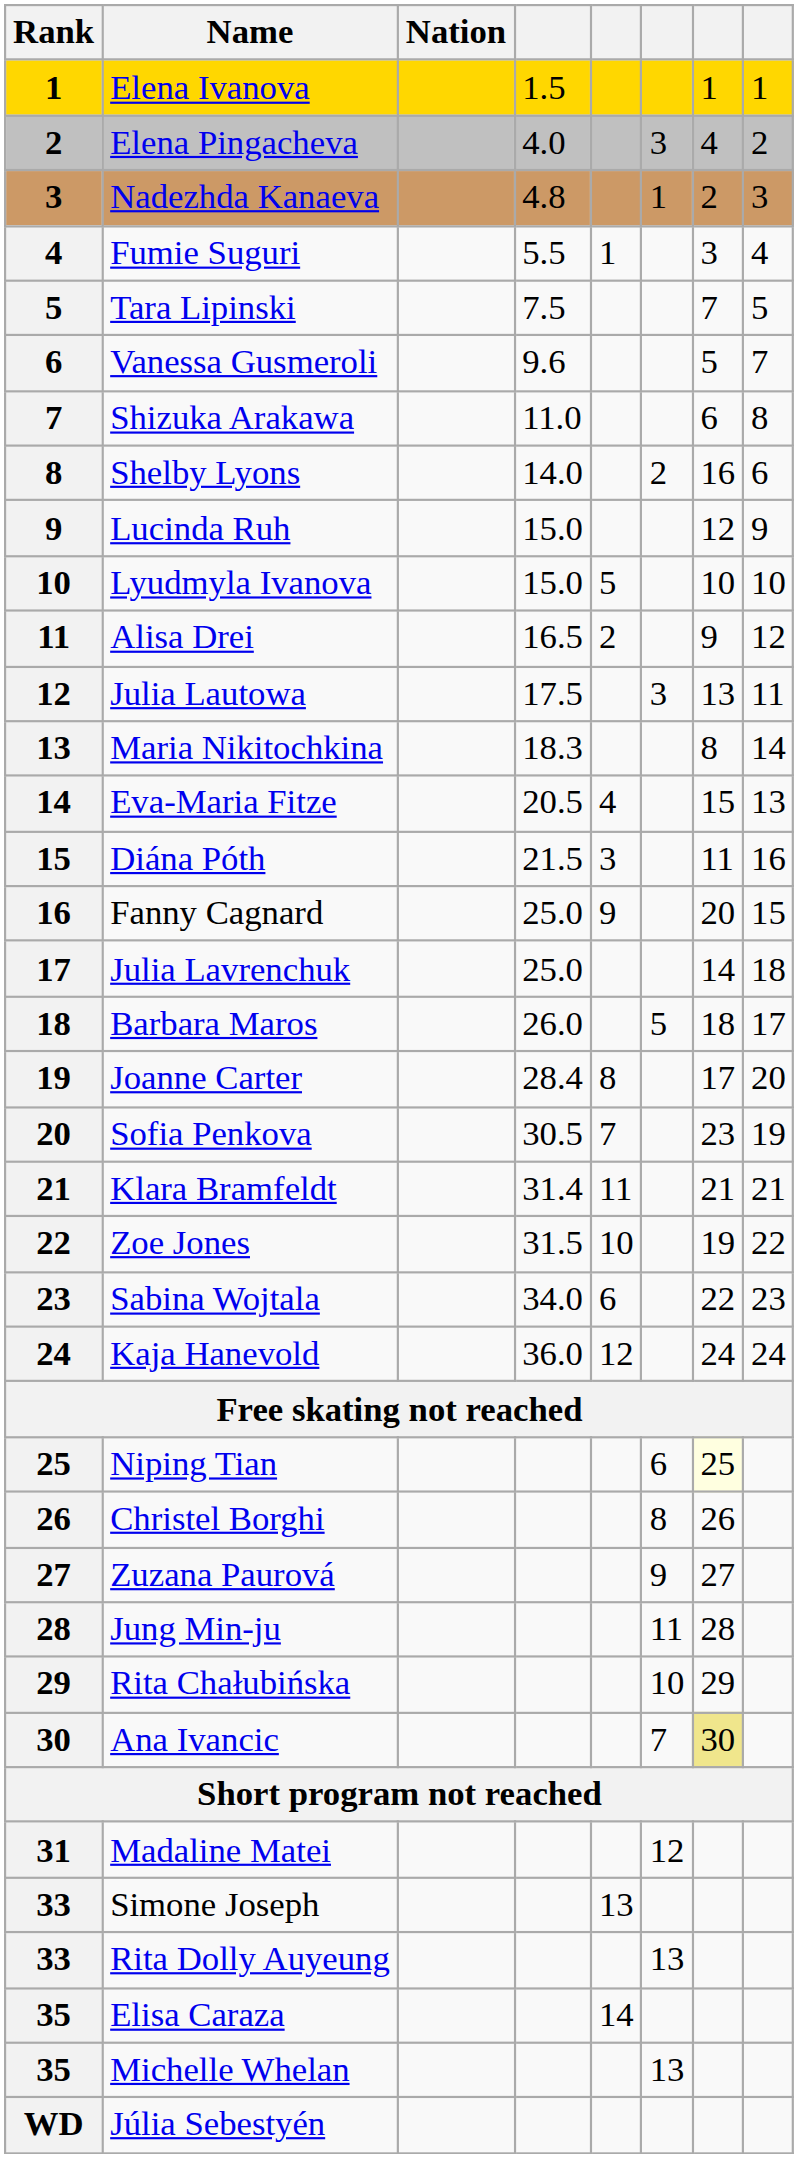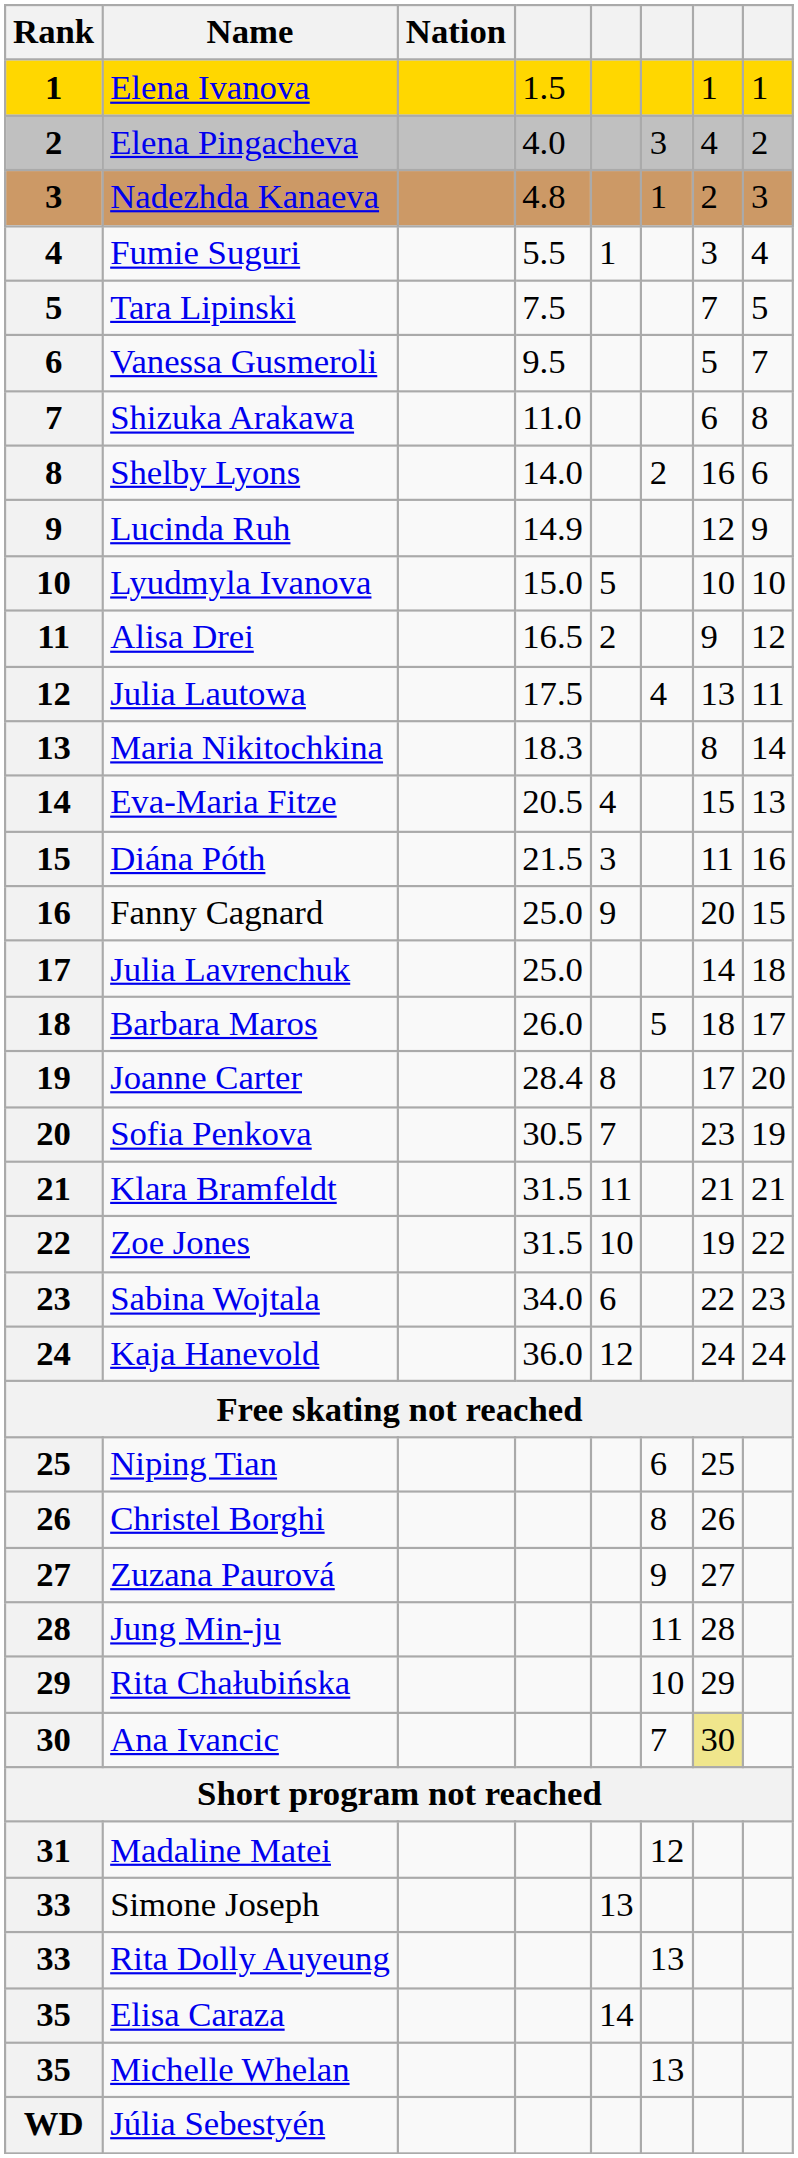Vanessa Gusmeroli | column 4: 9.6 -> 9.5
Lucinda Ruh | column 4: 15.0 -> 14.9
Julia Lautowa | column 6: 3 -> 4
Klara Bramfeldt | column 4: 31.4 -> 31.5
Niping Tian | column 7: lightyellow background -> no background
